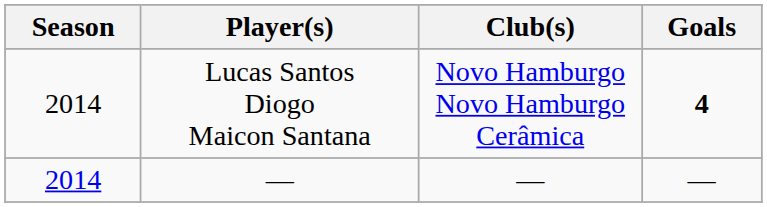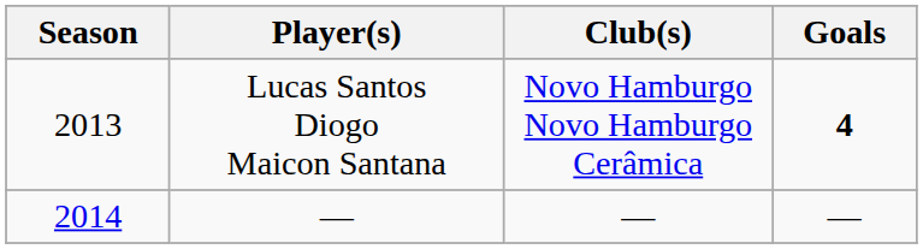Lucas Santos Diogo Maicon Santana | Season: 2014 -> 2013
